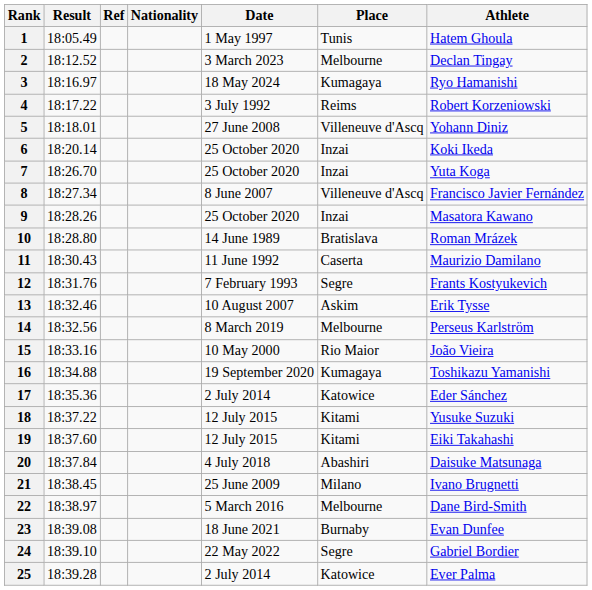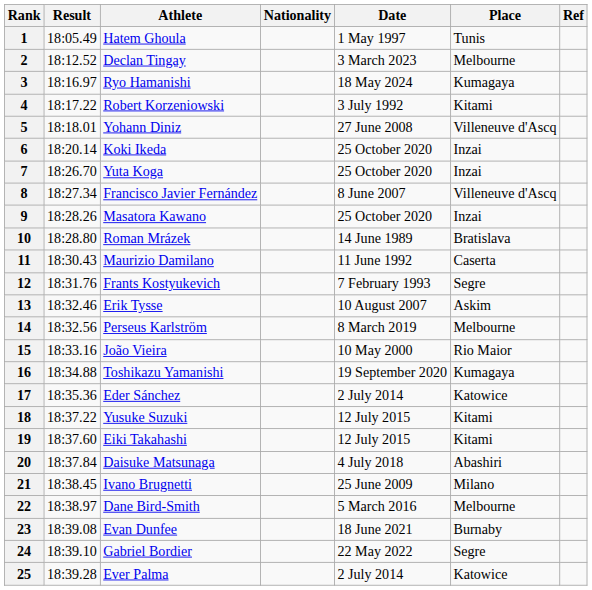columns swapped: Athlete <-> Ref
4 | Place: Reims -> Kitami
